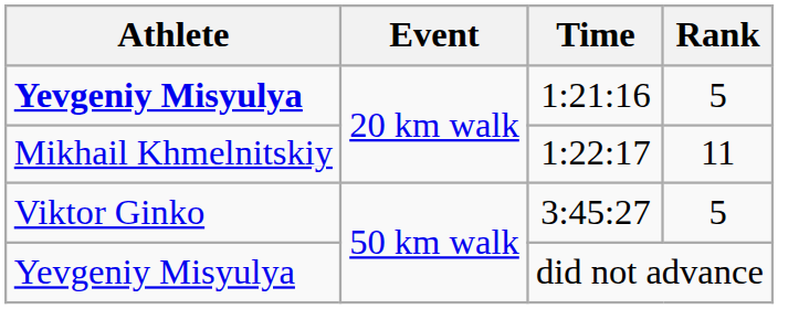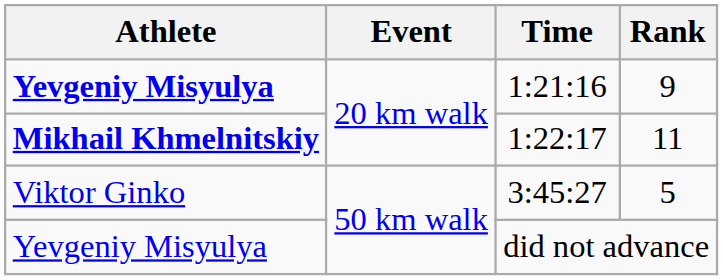1:21:16 | Rank: 5 -> 9
1:22:17 | Athlete: normal -> bold
